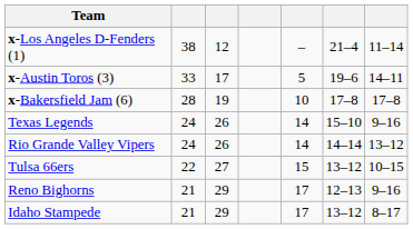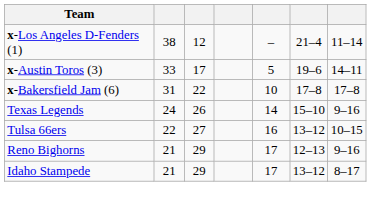x-Bakersfield Jam (6) | column 2: 28 -> 31
x-Bakersfield Jam (6) | column 3: 19 -> 22
- row: Rio Grande Valley Vipers | 24 | 26 | 14 | 14–14 | 13–12
Tulsa 66ers | column 5: 15 -> 16
